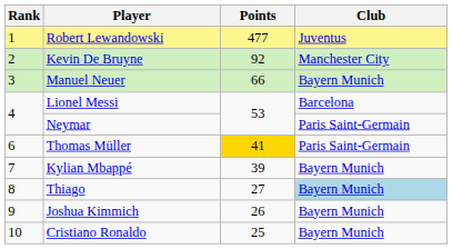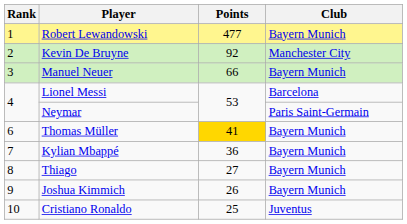Robert Lewandowski | Club: Juventus -> Bayern Munich
Thomas Müller | Club: Paris Saint-Germain -> Bayern Munich
Kylian Mbappé | Points: 39 -> 36
Thiago | Club: lightblue background -> no background
Cristiano Ronaldo | Club: Bayern Munich -> Juventus
